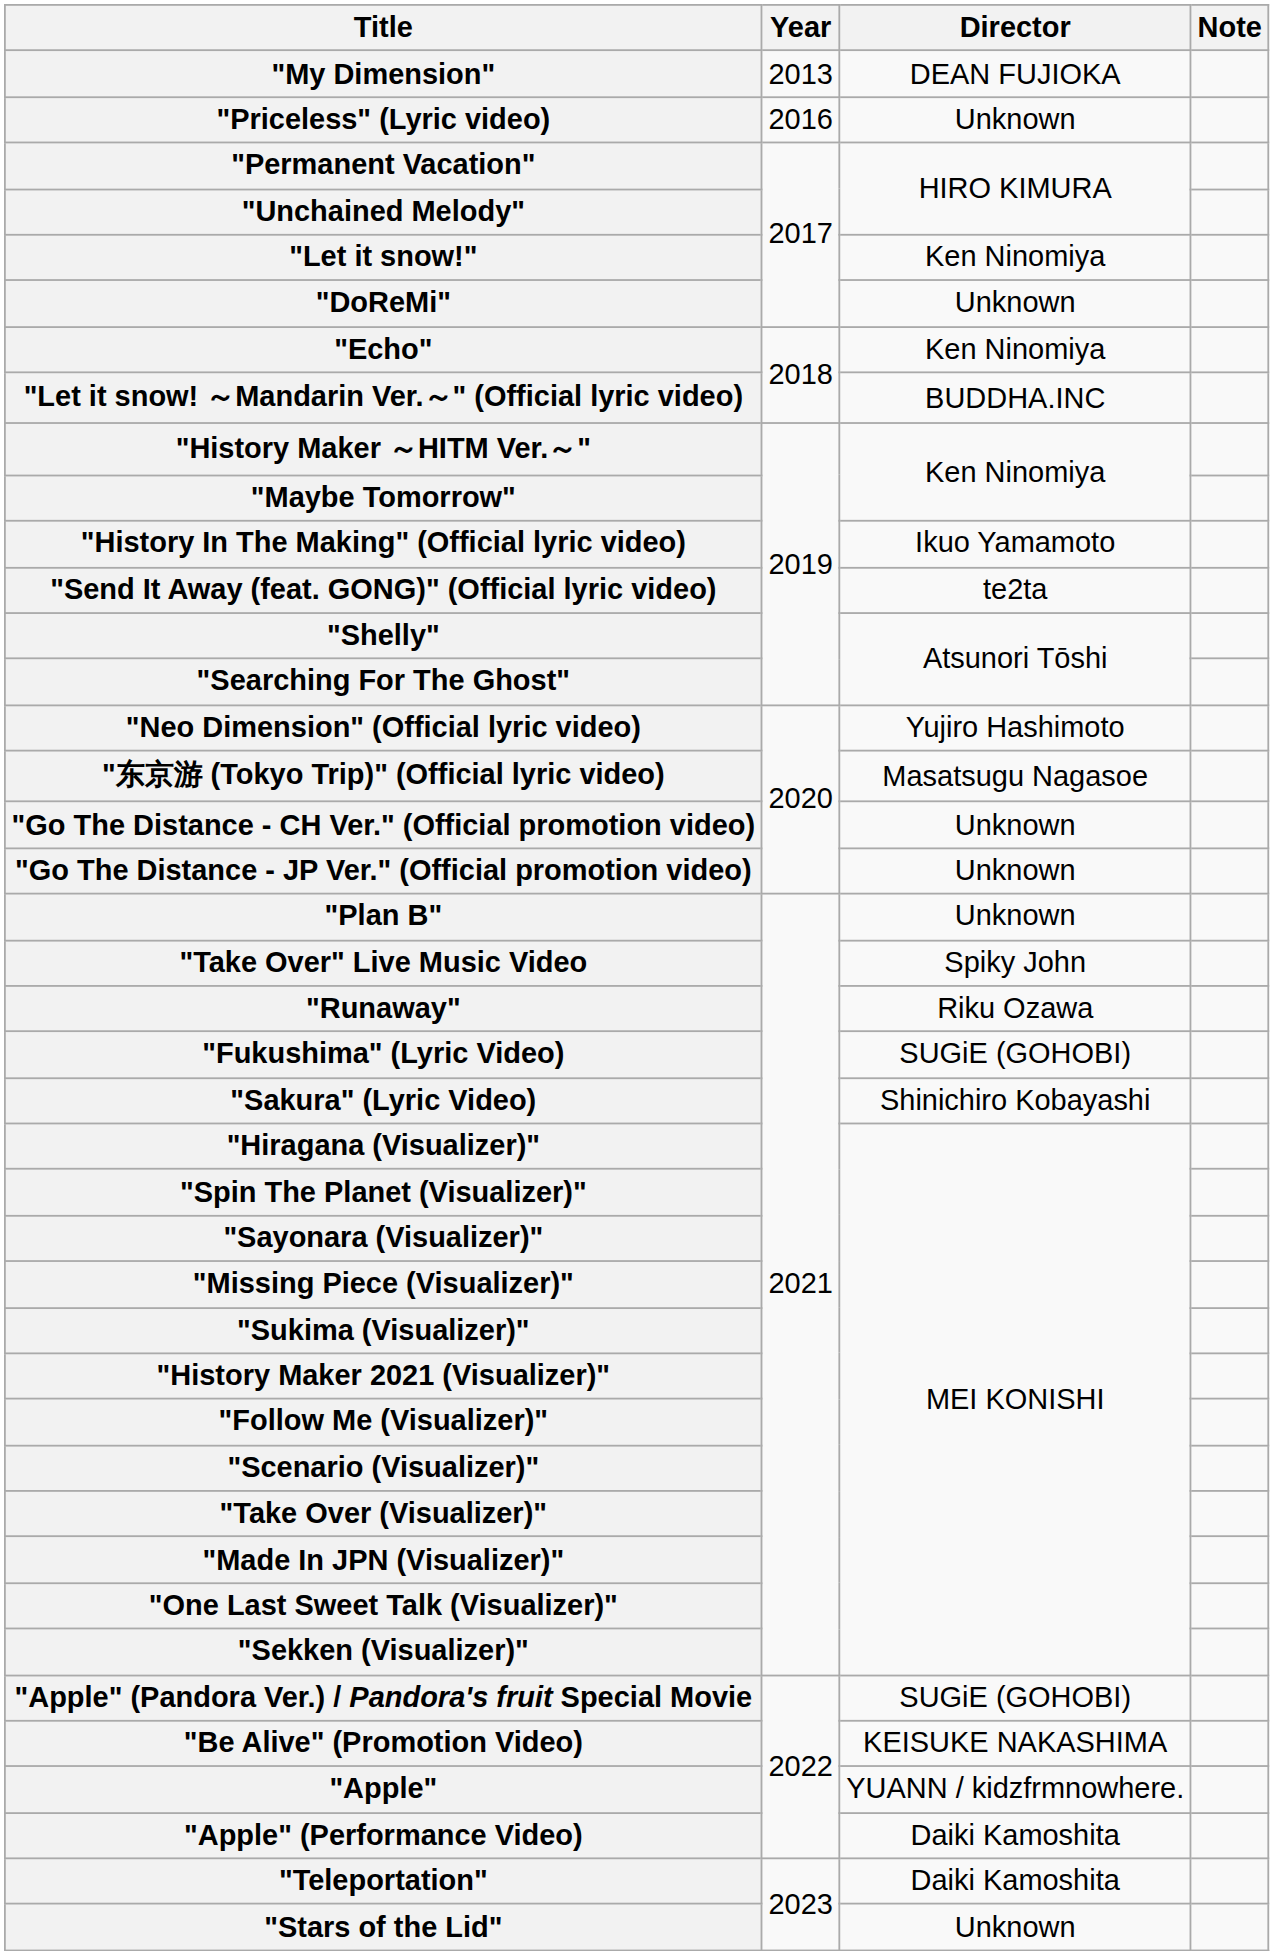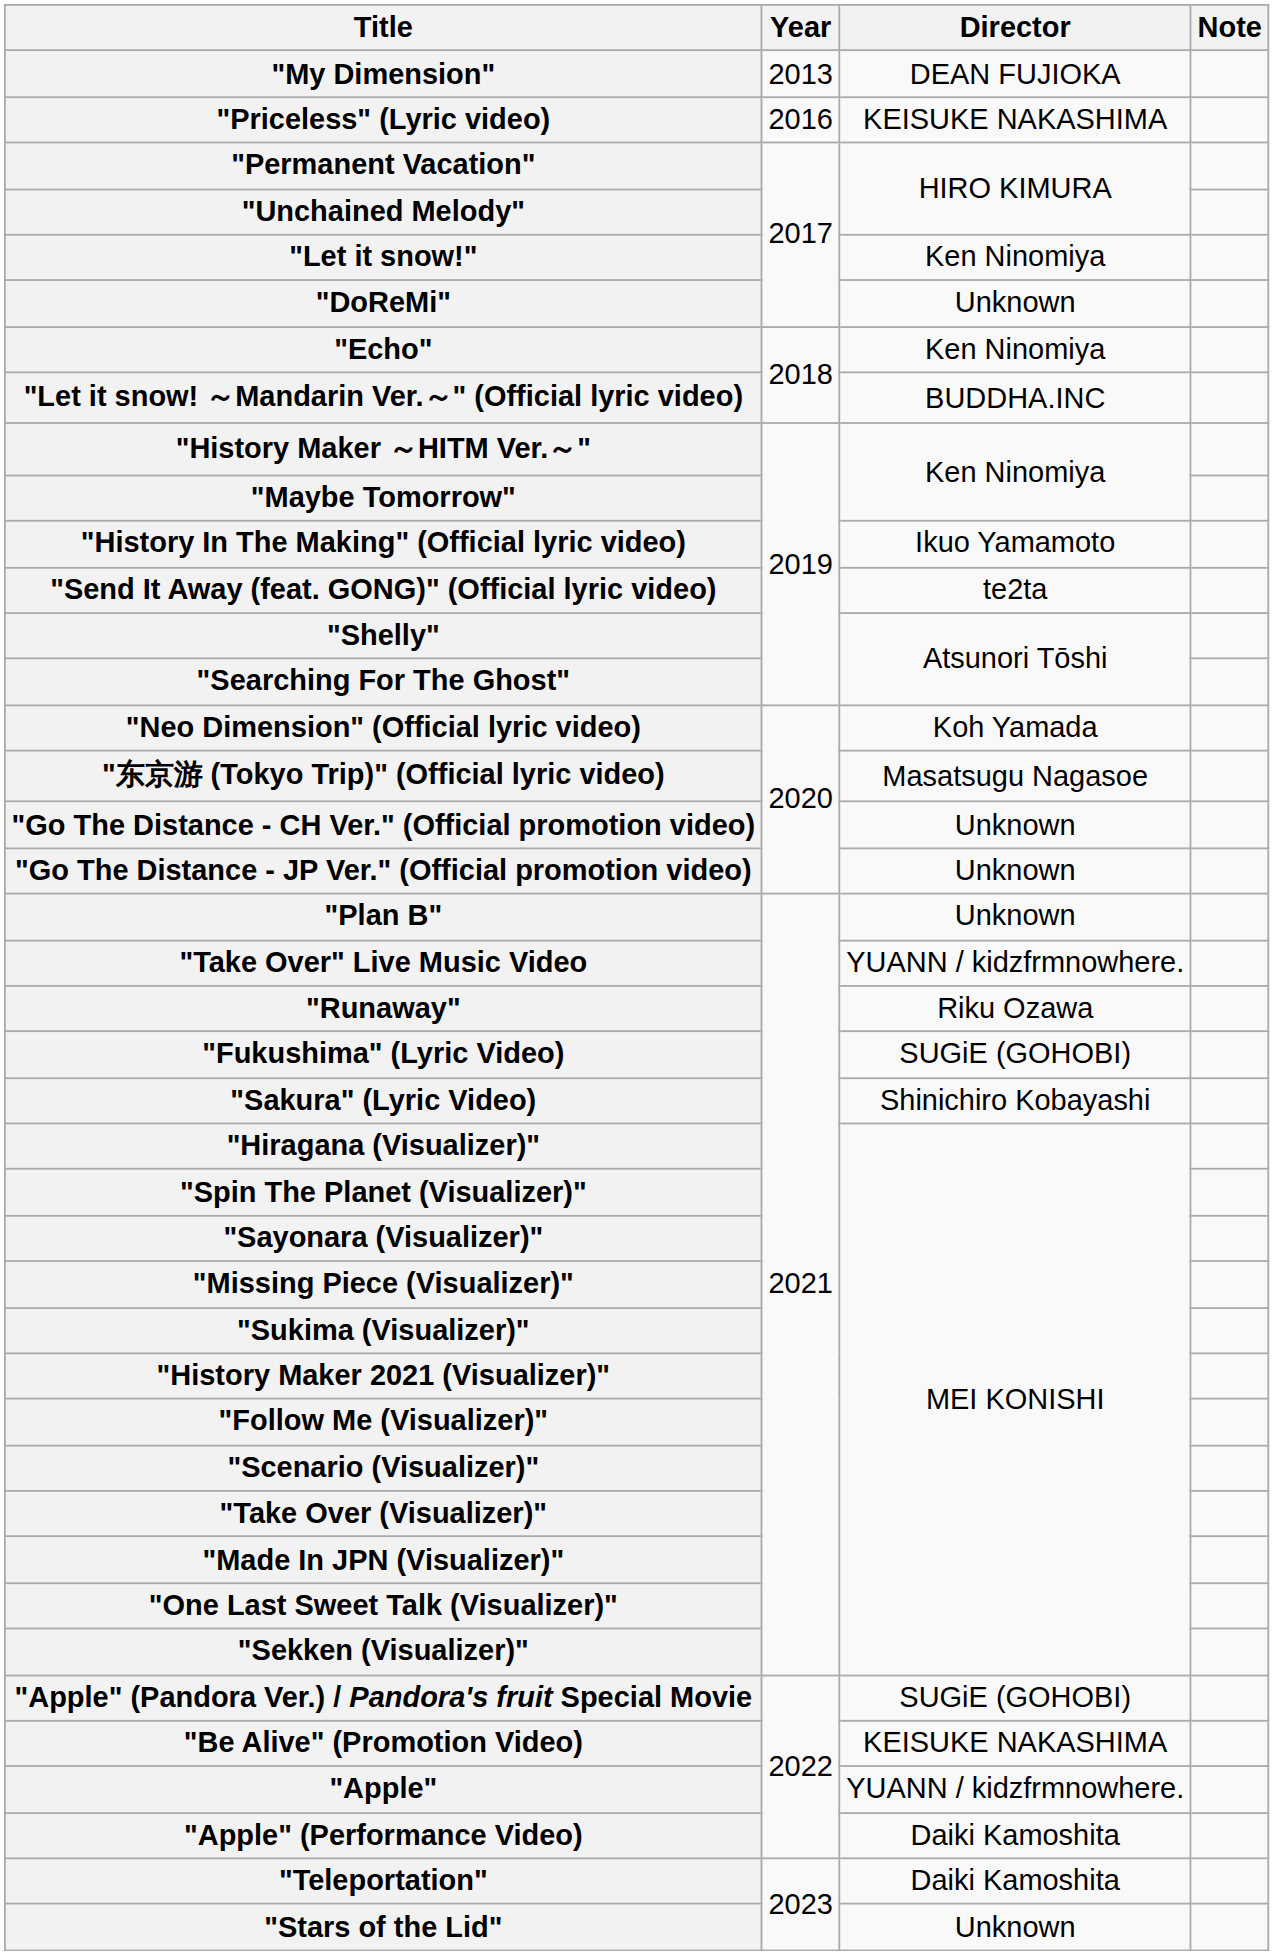"Priceless" (Lyric video) | Director: Unknown -> KEISUKE NAKASHIMA
"Neo Dimension" (Official lyric video) | Director: Yujiro Hashimoto -> Koh Yamada
"Take Over" Live Music Video | Director: Spiky John -> YUANN / kidzfrmnowhere.
